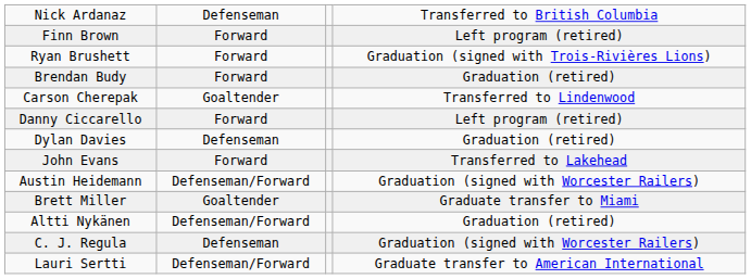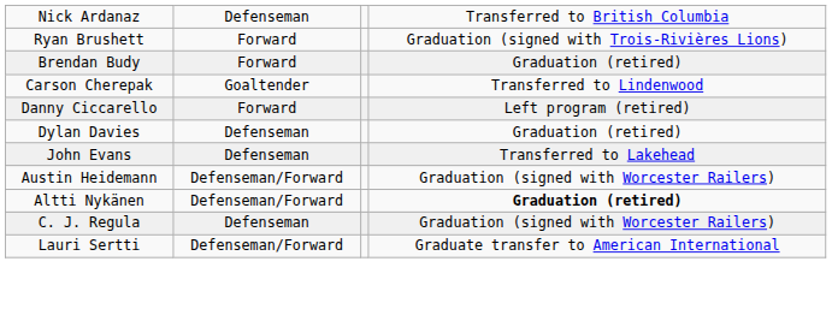- row: Finn Brown | Forward | Left program (retired)
John Evans | column 2: Forward -> Defenseman
- row: Brett Miller | Goaltender | Graduate transfer to Miami
Altti Nykänen | column 4: normal -> bold
